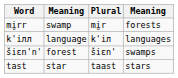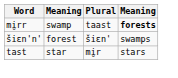mi̮rr | Plural: mi̮r -> taast
mi̮rr | column 4: normal -> bold
- row: k'iлл | language | k'iл | languages
tast | Plural: taast -> mi̮r
